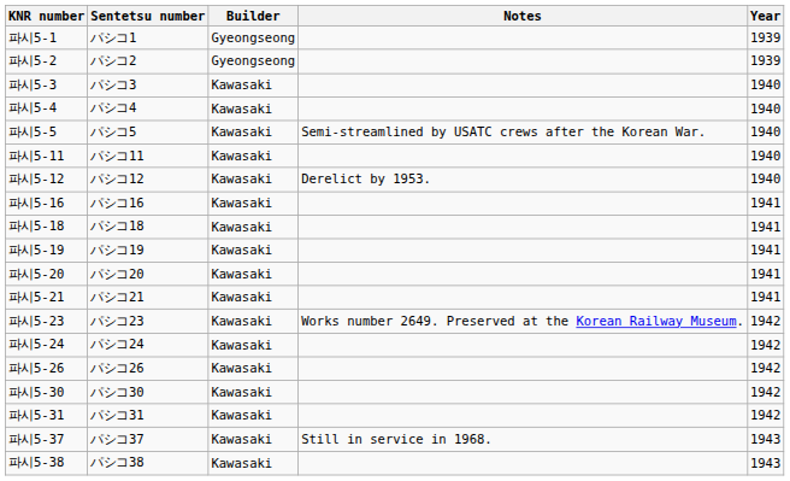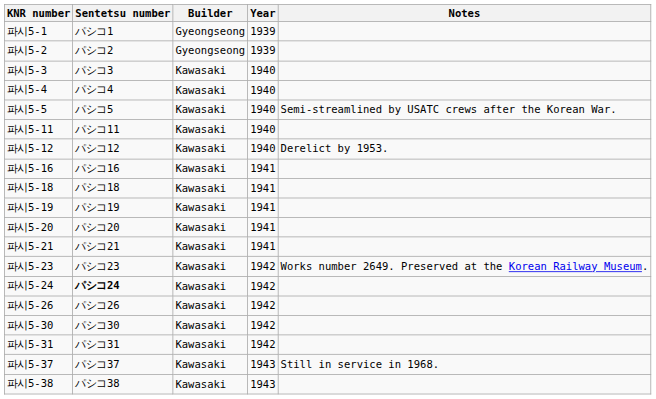columns swapped: Year <-> Notes
파시5-24 | Sentetsu number: normal -> bold
